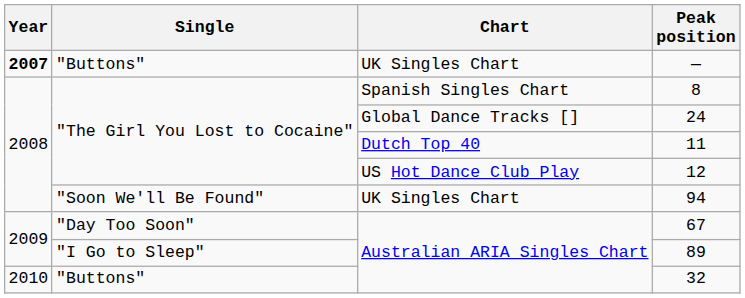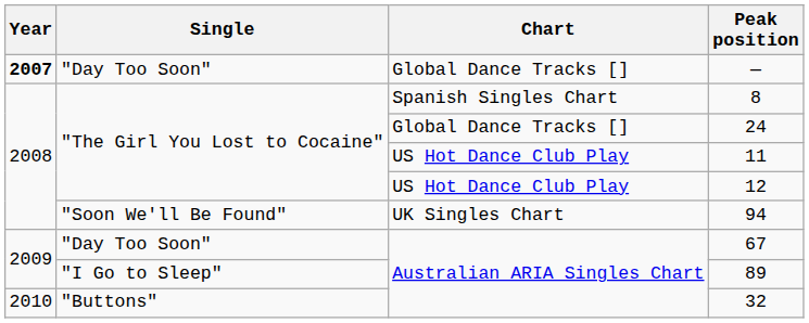— | Single: "Buttons" -> "Day Too Soon"
— | Chart: UK Singles Chart -> Global Dance Tracks []
11 | Chart: Dutch Top 40 -> US Hot Dance Club Play
